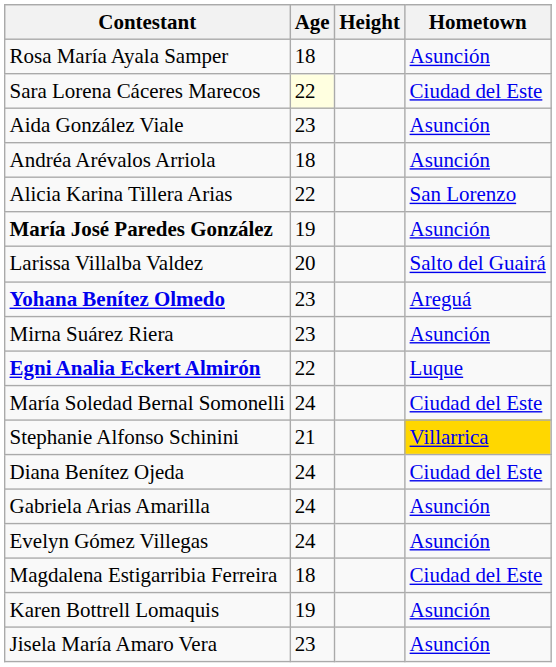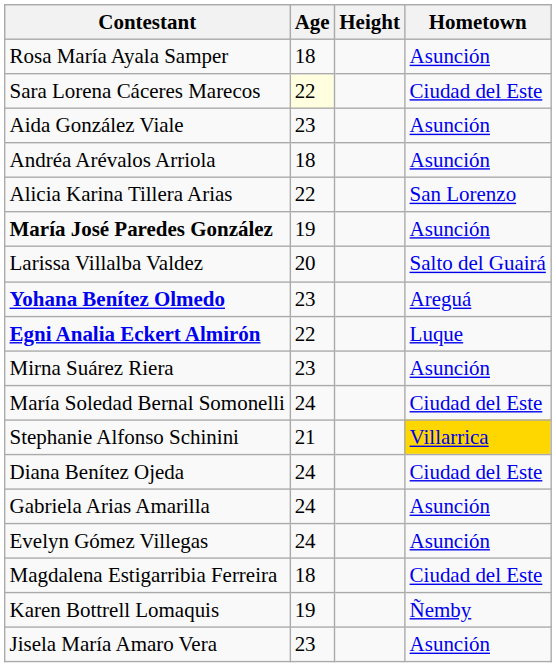rows swapped: Mirna Suárez Riera <-> Egni Analia Eckert Almirón
Karen Bottrell Lomaquis | Hometown: Asunción -> Ñemby
